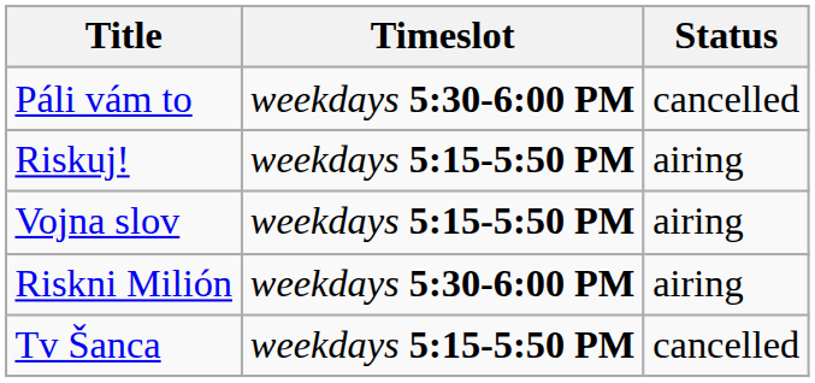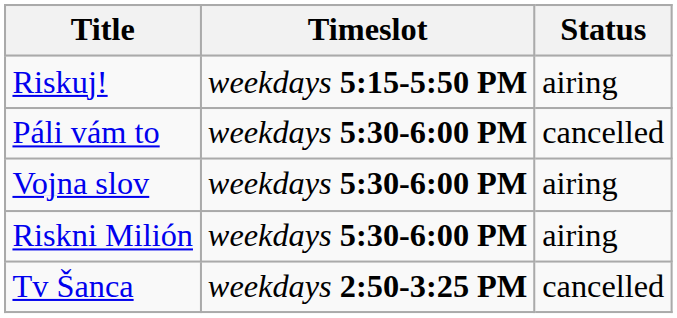rows swapped: Páli vám to <-> Riskuj!
Vojna slov | Timeslot: weekdays 5:15-5:50 PM -> weekdays 5:30-6:00 PM
Tv Šanca | Timeslot: weekdays 5:15-5:50 PM -> weekdays 2:50-3:25 PM
